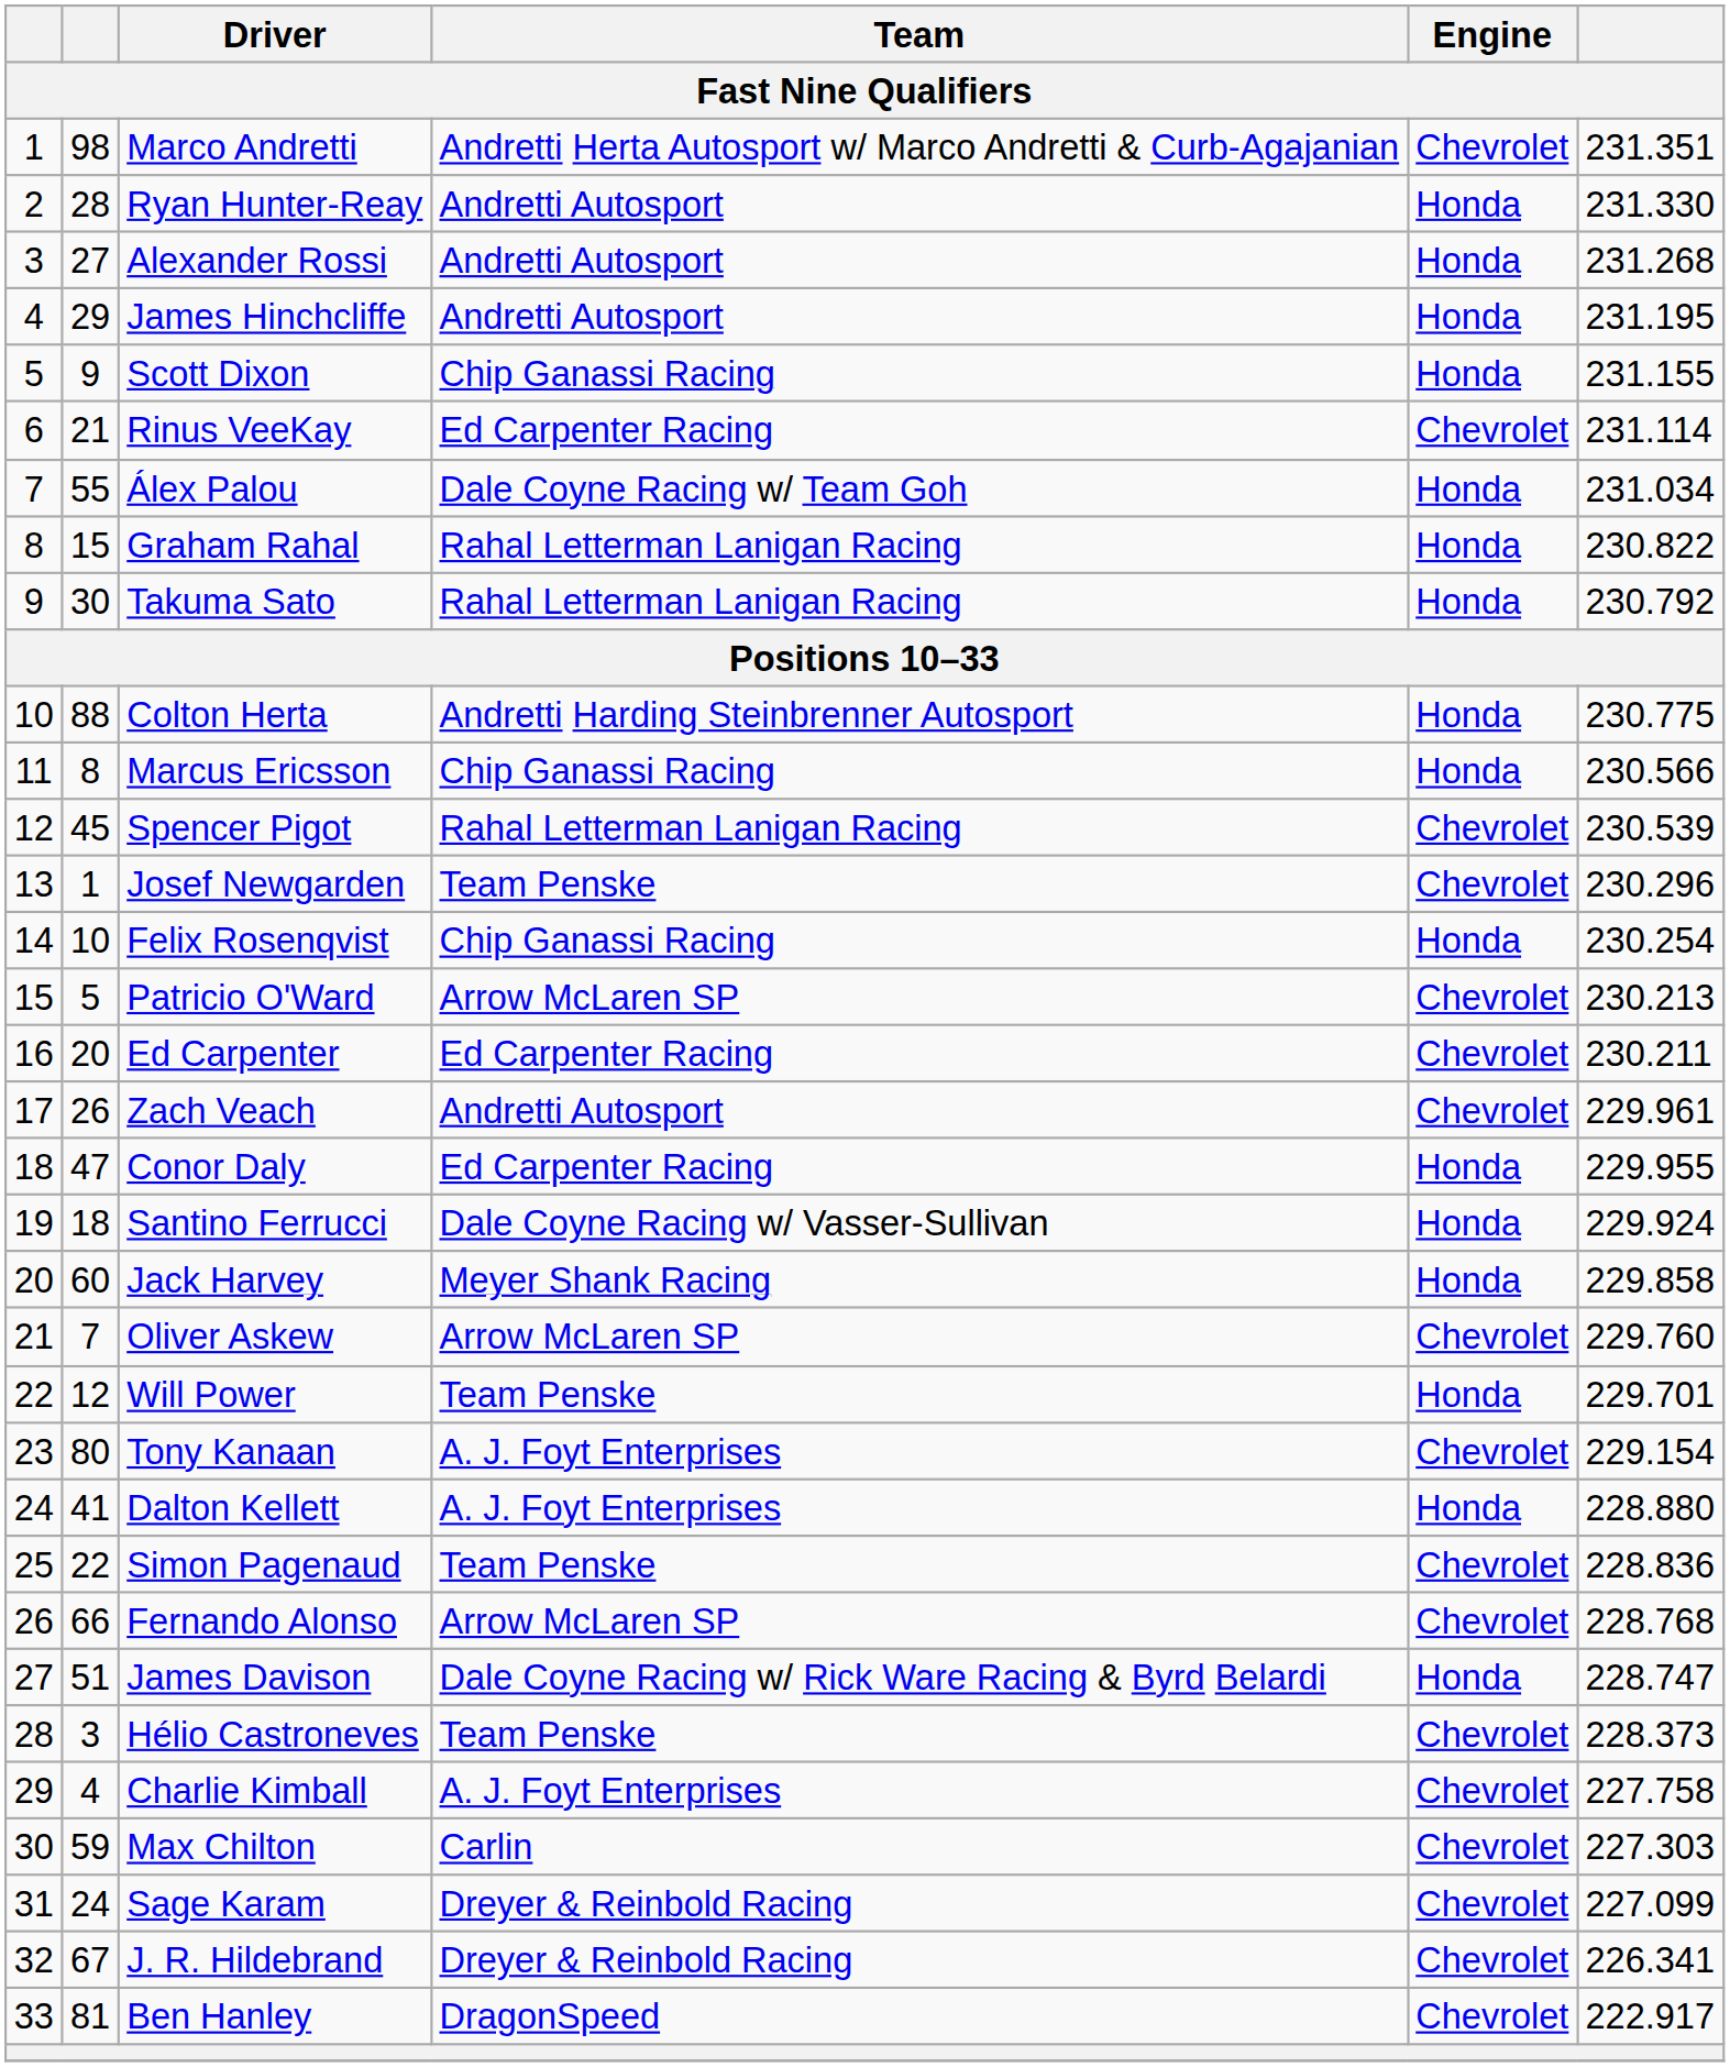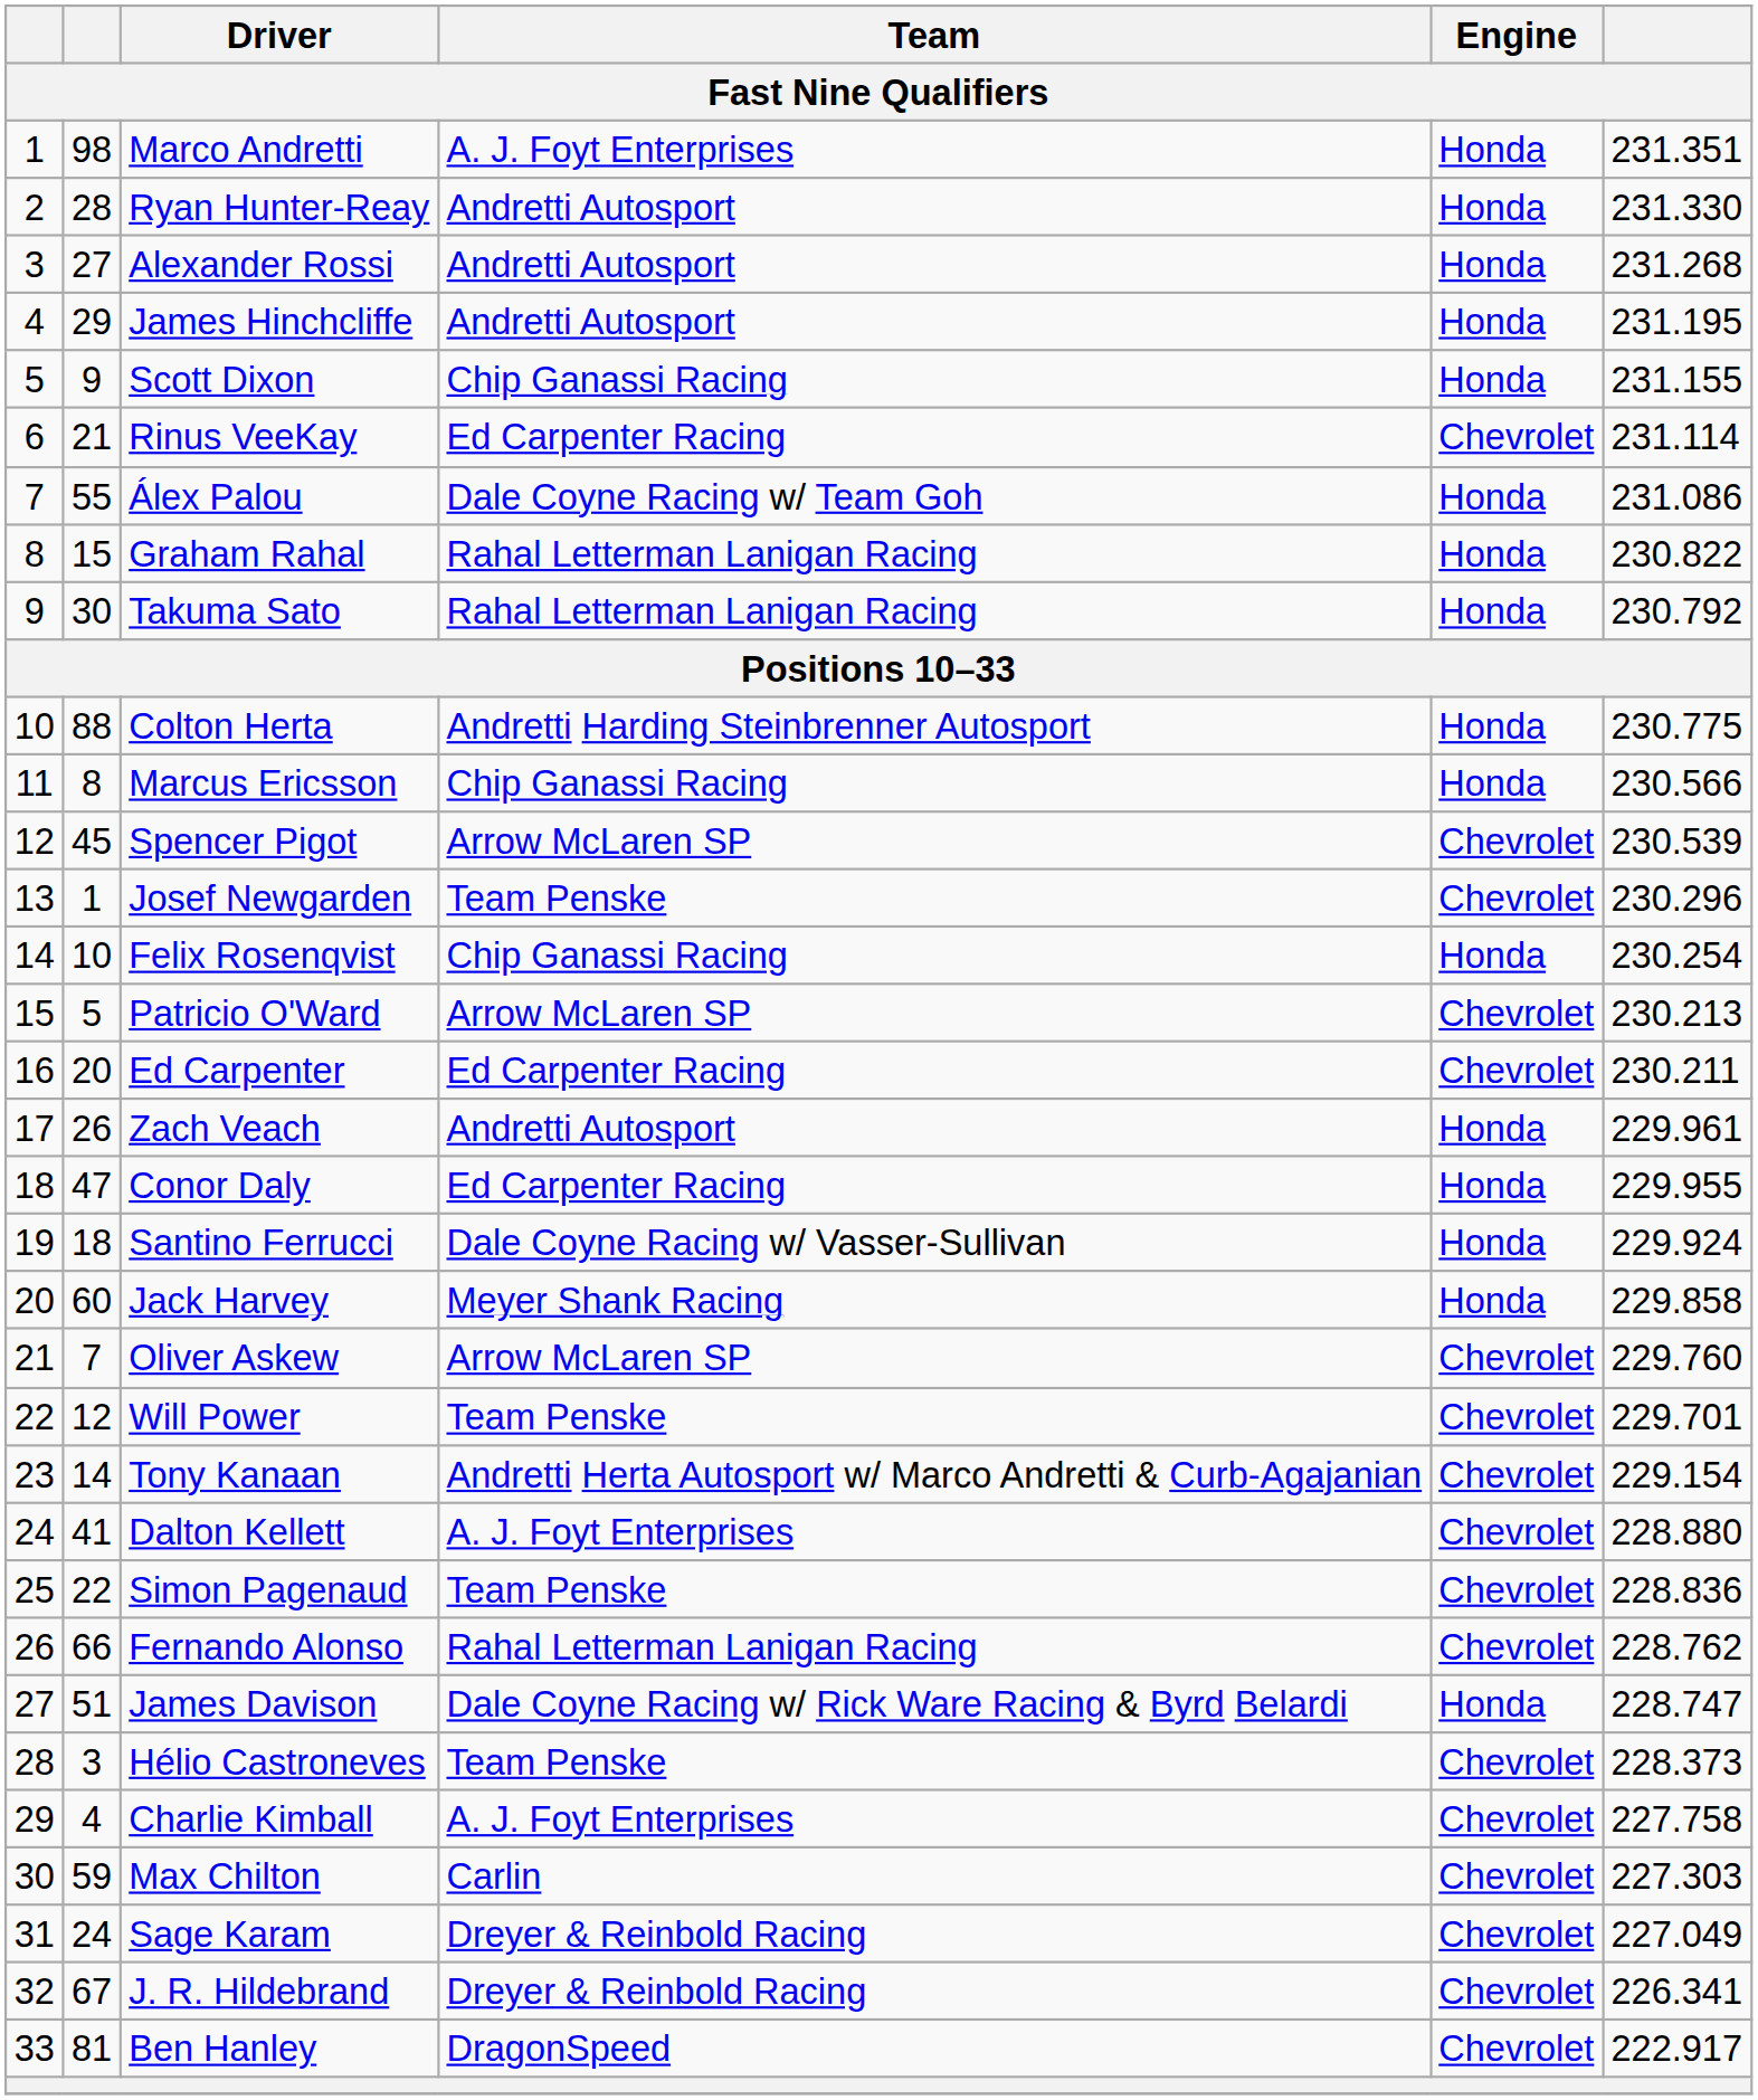Marco Andretti | Team: Andretti Herta Autosport w/ Marco Andretti & Curb-Agajanian -> A. J. Foyt Enterprises
Marco Andretti | Engine: Chevrolet -> Honda
Álex Palou | column 6: 231.034 -> 231.086
Spencer Pigot | Team: Rahal Letterman Lanigan Racing -> Arrow McLaren SP
Zach Veach | Engine: Chevrolet -> Honda
Will Power | Engine: Honda -> Chevrolet
Tony Kanaan | column 2: 80 -> 14
Tony Kanaan | Team: A. J. Foyt Enterprises -> Andretti Herta Autosport w/ Marco Andretti & Curb-Agajanian
Dalton Kellett | Engine: Honda -> Chevrolet
Fernando Alonso | Team: Arrow McLaren SP -> Rahal Letterman Lanigan Racing
Fernando Alonso | column 6: 228.768 -> 228.762
Sage Karam | column 6: 227.099 -> 227.049
